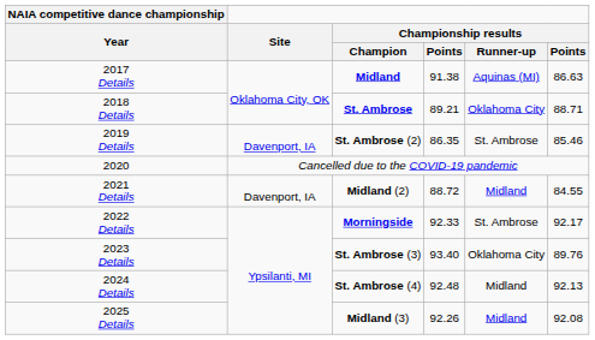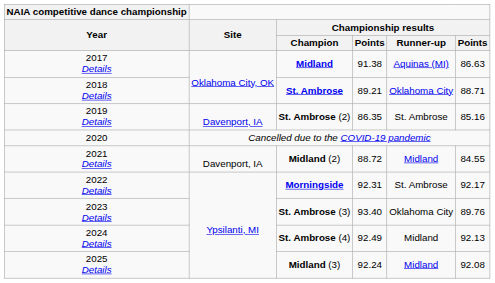2019 Details | column 6: 85.46 -> 85.16
2022 Details | column 4: 92.33 -> 92.31
2024 Details | column 4: 92.48 -> 92.49
2025 Details | column 4: 92.26 -> 92.24
